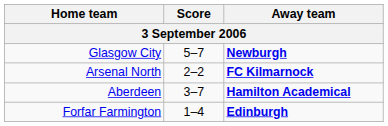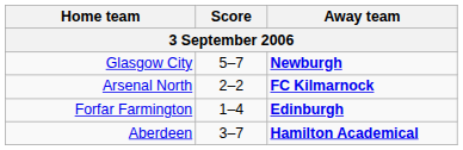rows swapped: Aberdeen <-> Forfar Farmington
